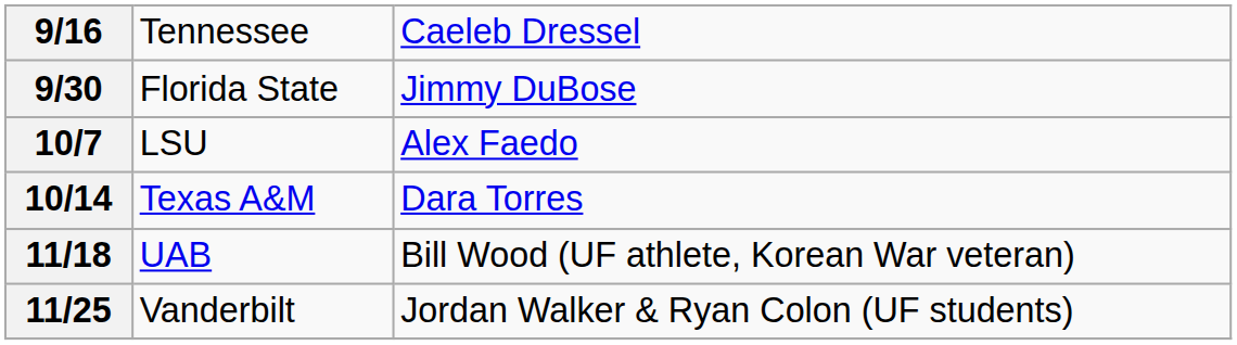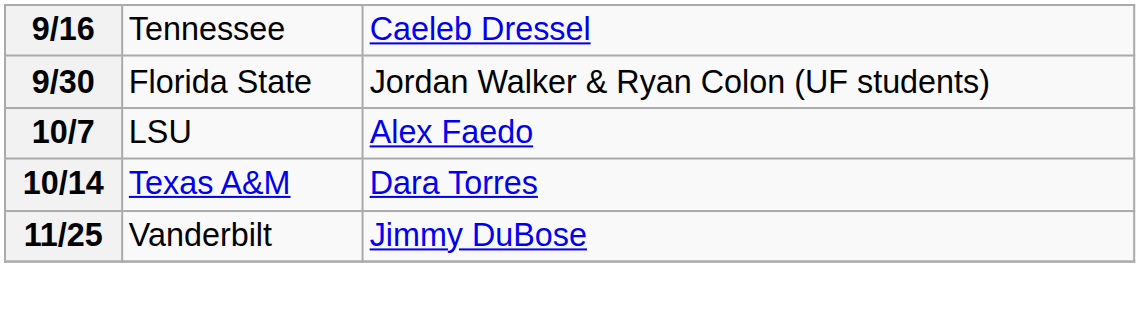9/30 | column 3: Jimmy DuBose -> Jordan Walker & Ryan Colon (UF students)
- row: 11/18 | UAB | Bill Wood (UF athlete, Korean War veteran)
11/25 | column 3: Jordan Walker & Ryan Colon (UF students) -> Jimmy DuBose
